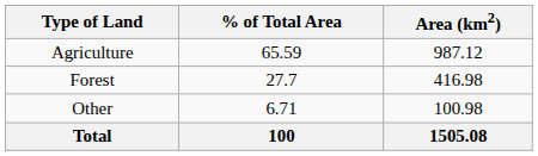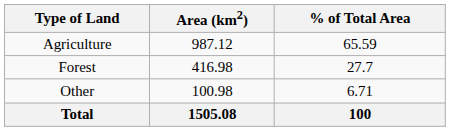columns swapped: Area (km2) <-> % of Total Area
